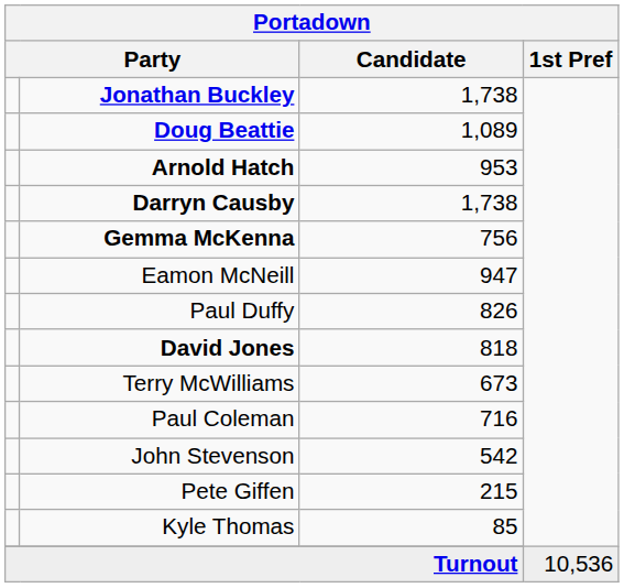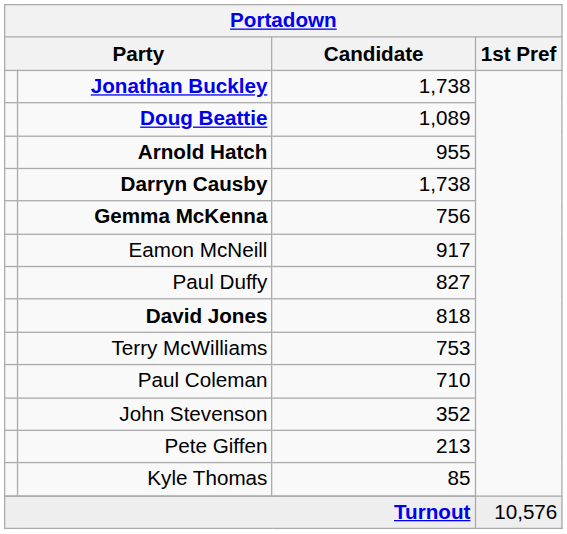Arnold Hatch | Candidate: 953 -> 955
Eamon McNeill | Candidate: 947 -> 917
Paul Duffy | Candidate: 826 -> 827
Terry McWilliams | Candidate: 673 -> 753
Paul Coleman | Candidate: 716 -> 710
John Stevenson | Candidate: 542 -> 352
Pete Giffen | Candidate: 215 -> 213
Turnout | 1st Pref: 10,536 -> 10,576
